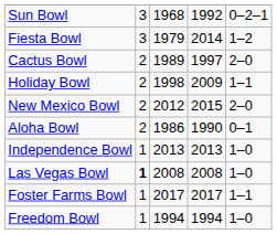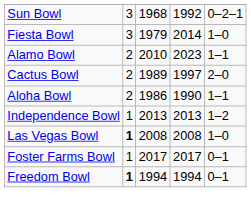Fiesta Bowl | column 5: 1–2 -> 1–0
+ row: Alamo Bowl | 2 | 2010 | 2023 | 1–1
- row: Holiday Bowl | 2 | 1998 | 2009 | 1–1
- row: New Mexico Bowl | 2 | 2012 | 2015 | 2–0
Aloha Bowl | column 5: 0–1 -> 1–1
Independence Bowl | column 5: 1–0 -> 1–2
Foster Farms Bowl | column 5: 1–1 -> 0–1
Freedom Bowl | column 2: normal -> bold
Freedom Bowl | column 5: 1–0 -> 0–1
